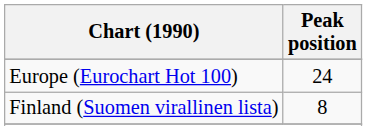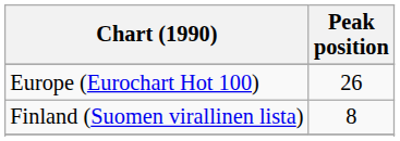Europe (Eurochart Hot 100) | Peak position: 24 -> 26
